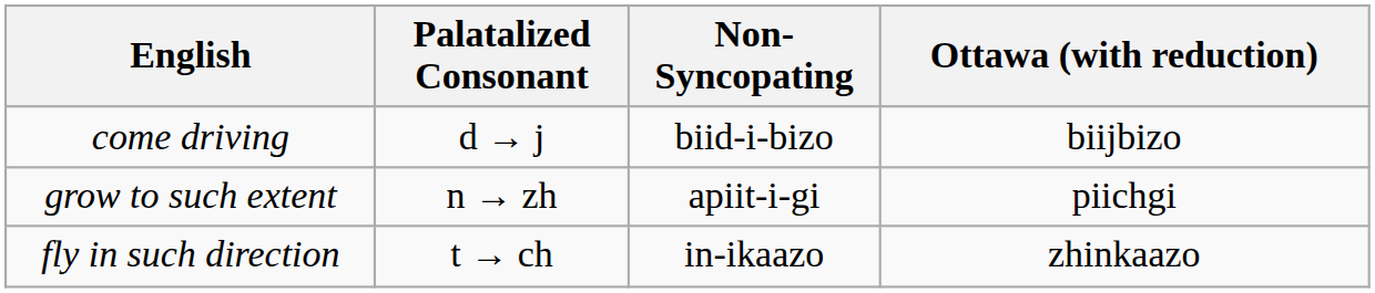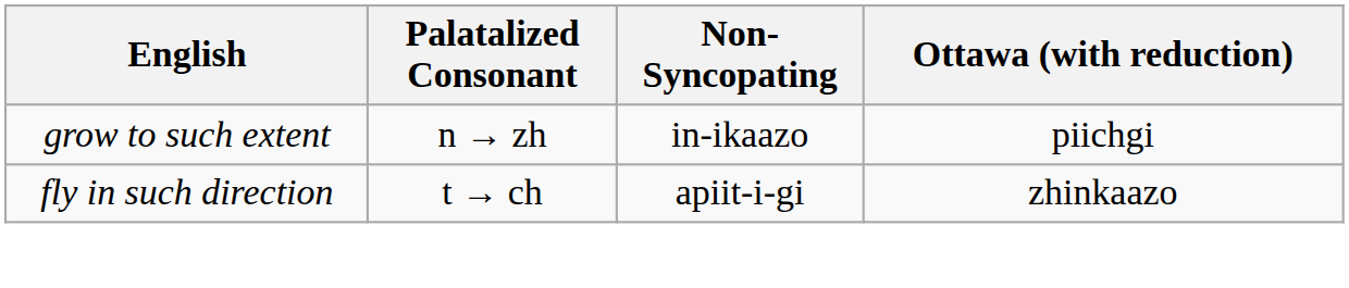- row: come driving | d → j | biid-i-bizo | biijbizo
grow to such extent | Non-Syncopating: apiit-i-gi -> in-ikaazo
fly in such direction | Non-Syncopating: in-ikaazo -> apiit-i-gi
